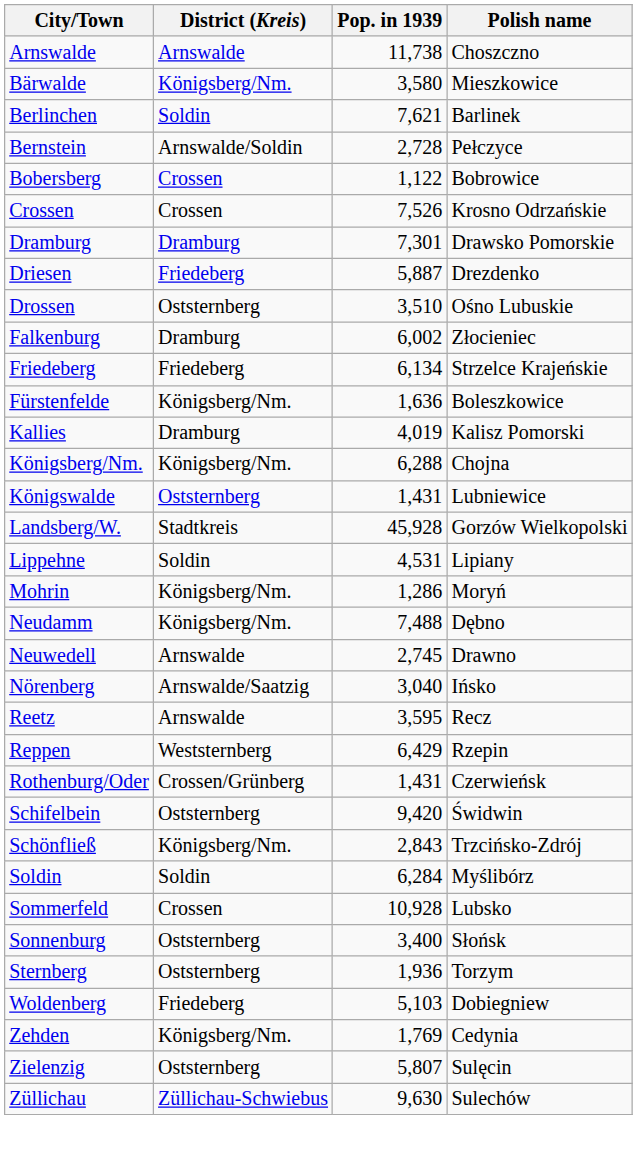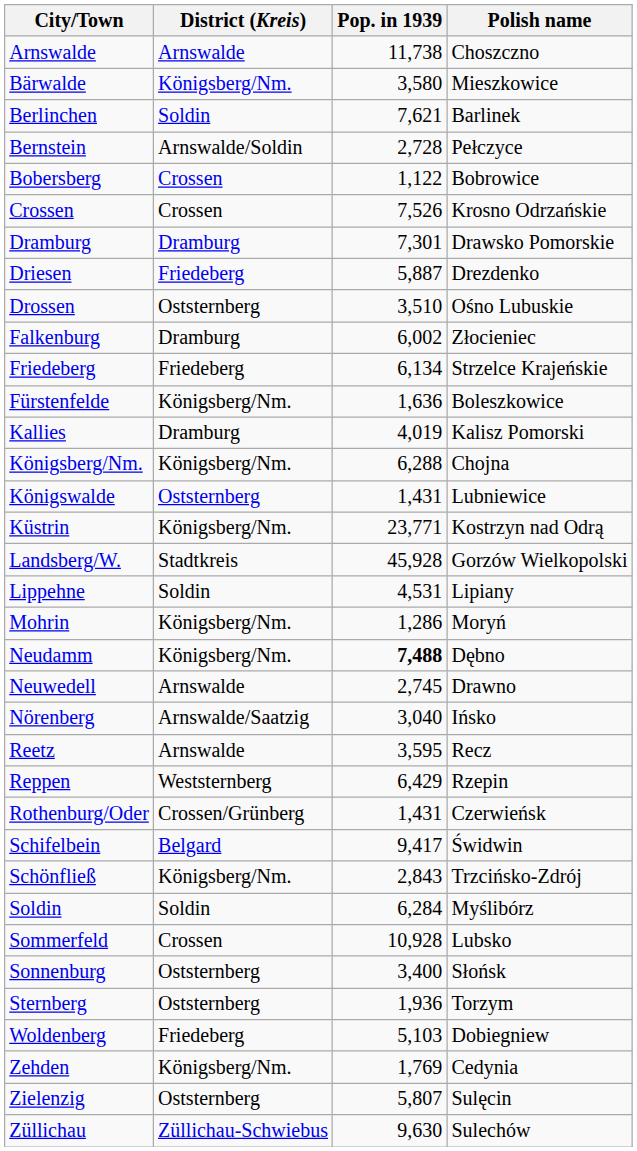+ row: Küstrin | Königsberg/Nm. | 23,771 | Kostrzyn nad Odrą
Neudamm | Pop. in 1939: normal -> bold
Schifelbein | District (Kreis): Oststernberg -> Belgard
Schifelbein | Pop. in 1939: 9,420 -> 9,417
